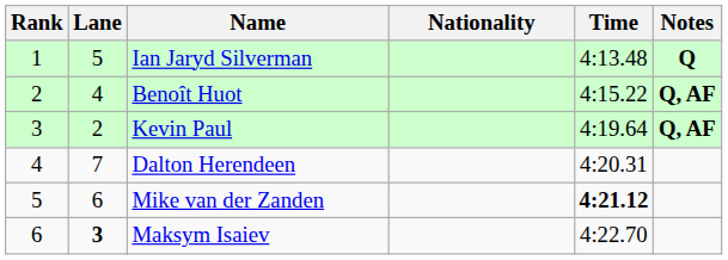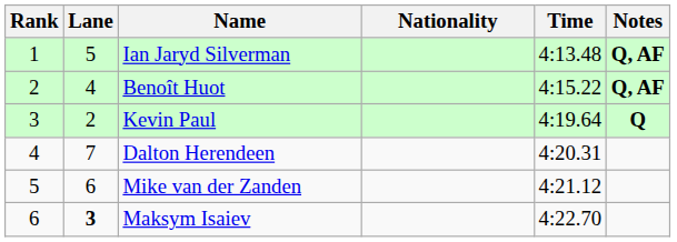Ian Jaryd Silverman | Notes: Q -> Q, AF
Kevin Paul | Notes: Q, AF -> Q
Mike van der Zanden | Time: bold -> normal
